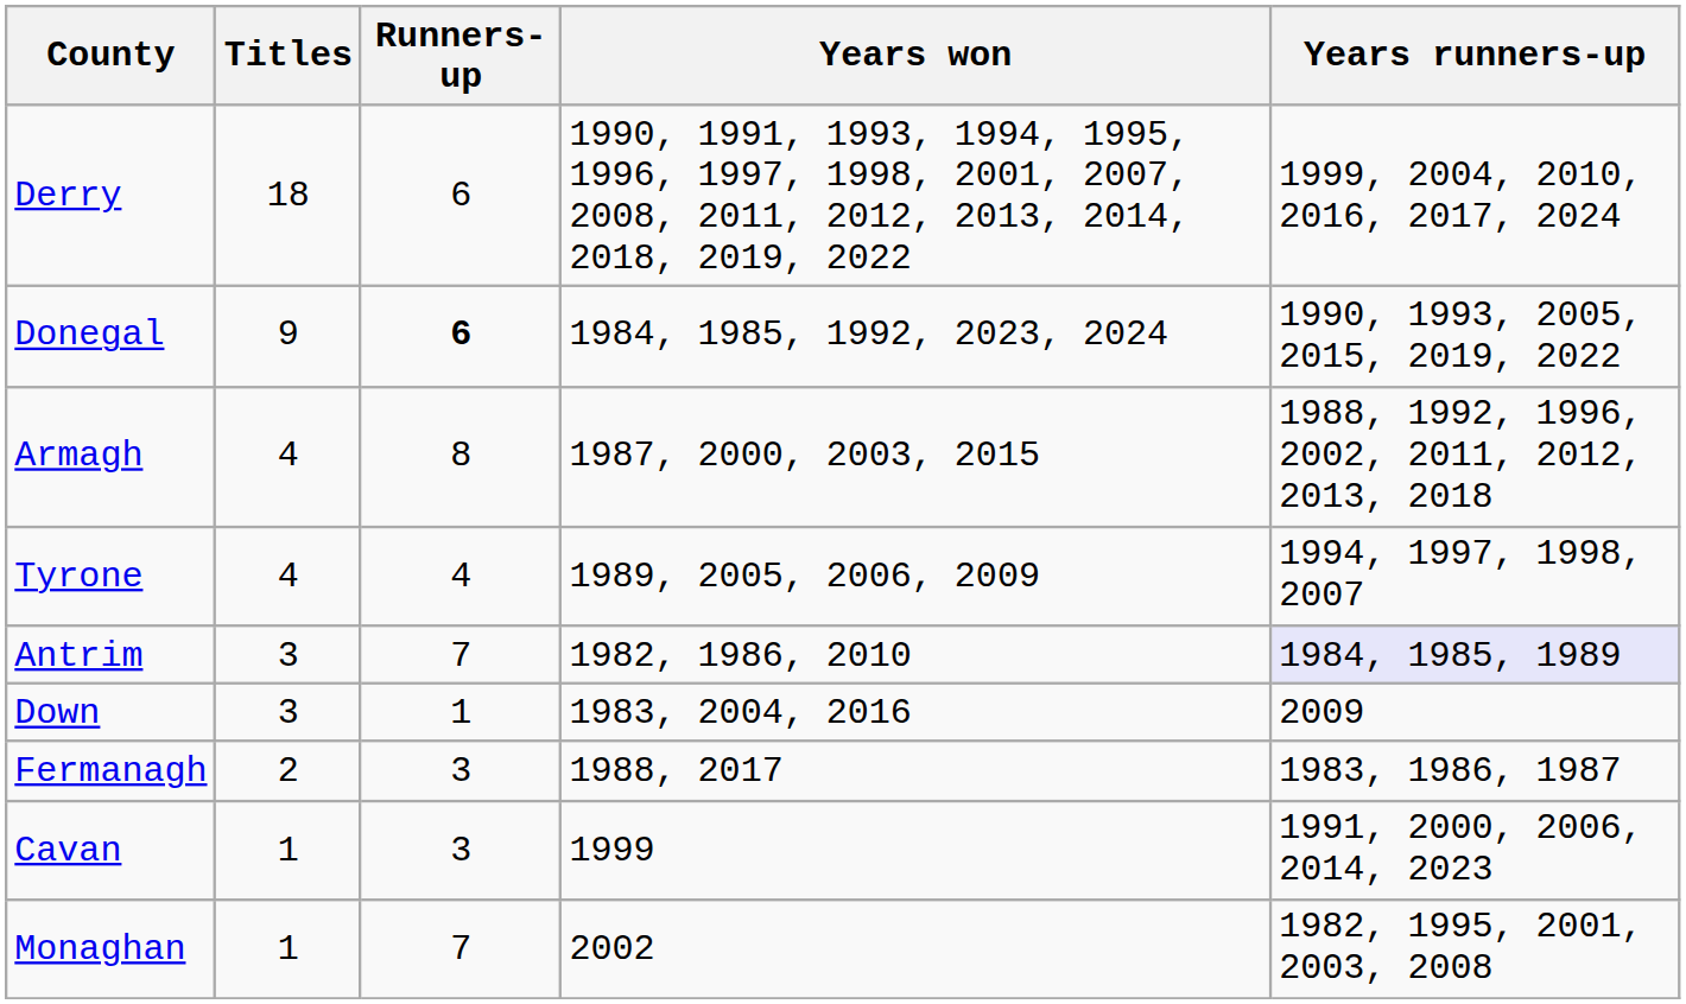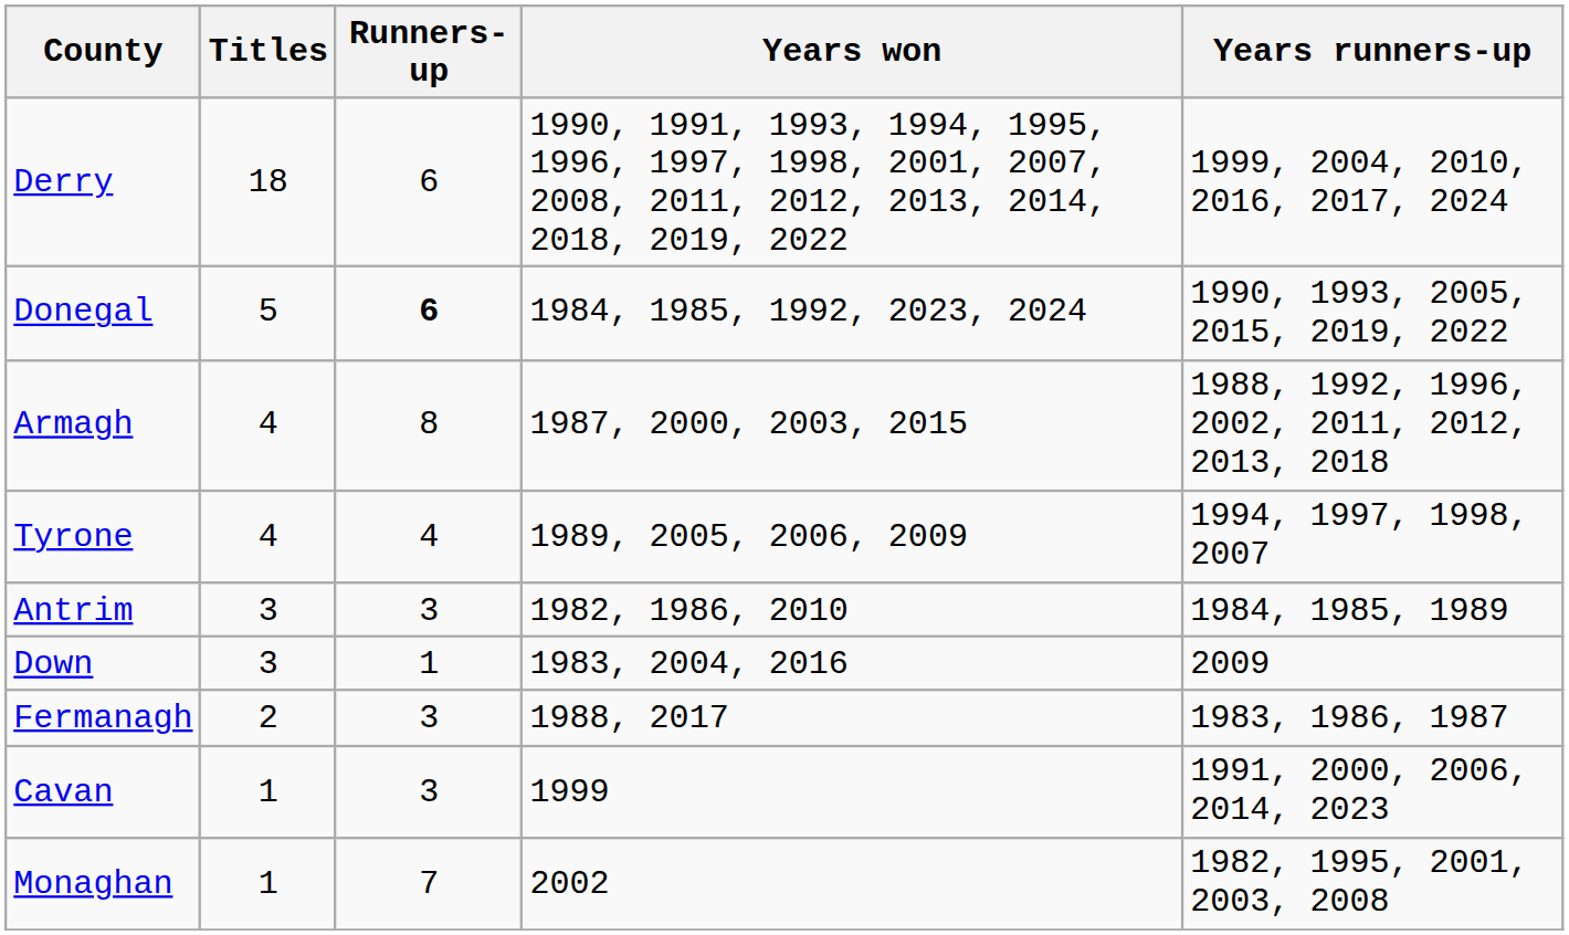Donegal | Titles: 9 -> 5
Antrim | Runners-up: 7 -> 3
Antrim | Years runners-up: lavender background -> no background
